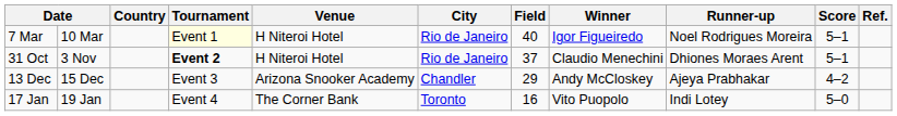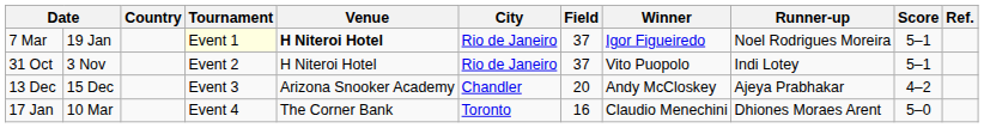7 Mar | column 2: 10 Mar -> 19 Jan
7 Mar | Venue: normal -> bold
7 Mar | Field: 40 -> 37
31 Oct | Tournament: bold -> normal
31 Oct | Winner: Claudio Menechini -> Vito Puopolo
31 Oct | Runner-up: Dhiones Moraes Arent -> Indi Lotey
13 Dec | Field: 29 -> 20
17 Jan | column 2: 19 Jan -> 10 Mar
17 Jan | Winner: Vito Puopolo -> Claudio Menechini
17 Jan | Runner-up: Indi Lotey -> Dhiones Moraes Arent
